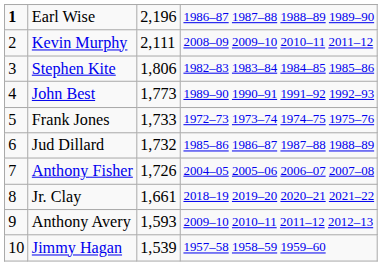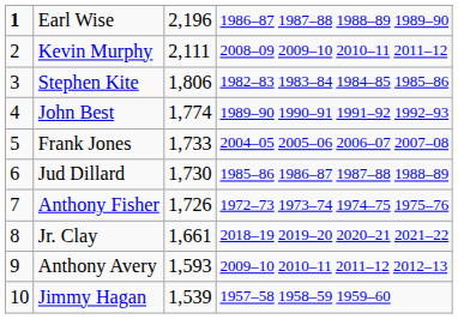John Best | column 3: 1,773 -> 1,774
Frank Jones | column 4: 1972–73 1973–74 1974–75 1975–76 -> 2004–05 2005–06 2006–07 2007–08
Jud Dillard | column 3: 1,732 -> 1,730
Anthony Fisher | column 4: 2004–05 2005–06 2006–07 2007–08 -> 1972–73 1973–74 1974–75 1975–76
